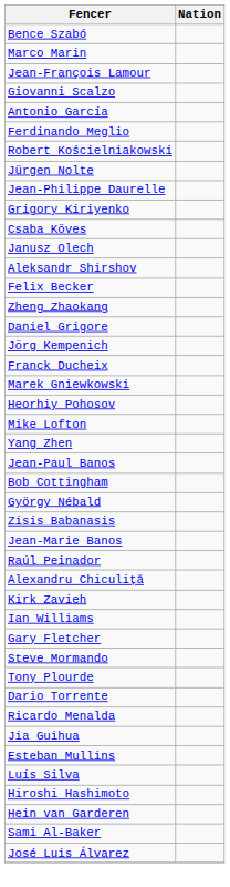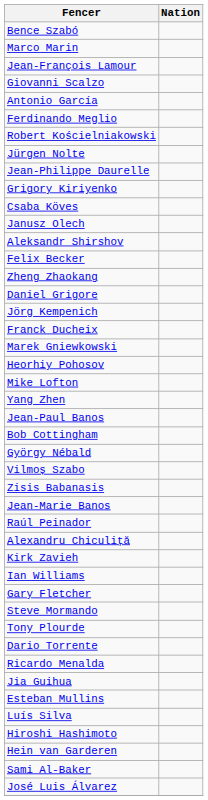+ row: Vilmoș Szabo
